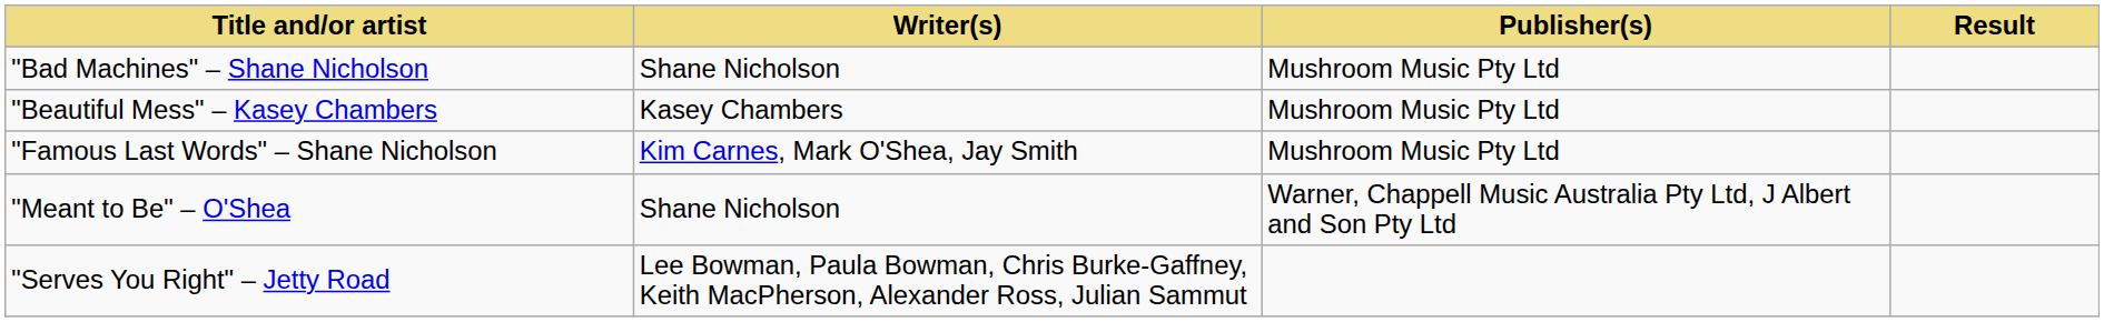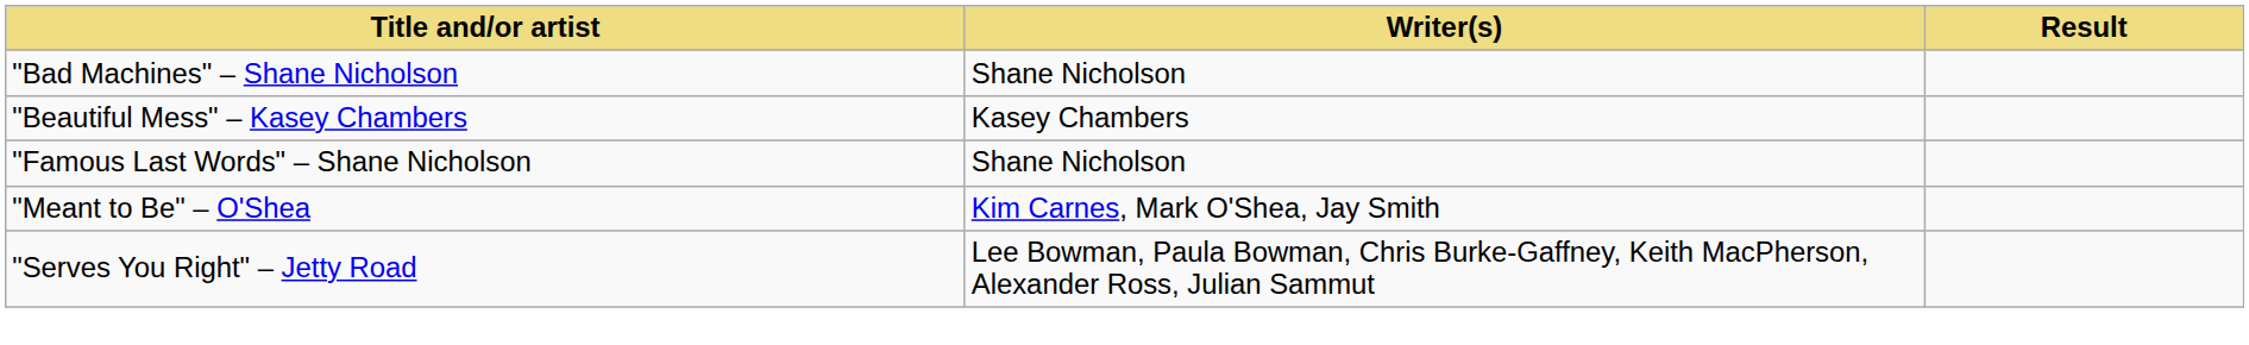- column: Publisher(s) | Mushroom Music Pty Ltd | Mushroom Music Pty Ltd | Mushroom Music Pty Ltd | Warner, Chappell Music Australia Pty Ltd, J Albert and Son Pty Ltd
"Famous Last Words" – Shane Nicholson | Writer(s): Kim Carnes, Mark O'Shea, Jay Smith -> Shane Nicholson
"Meant to Be" – O'Shea | Writer(s): Shane Nicholson -> Kim Carnes, Mark O'Shea, Jay Smith
